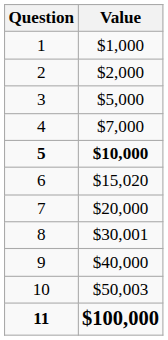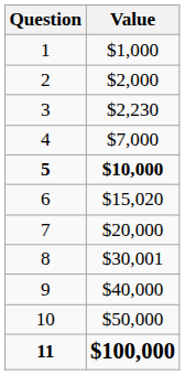3 | Value: $5,000 -> $2,230
10 | Value: $50,003 -> $50,000
